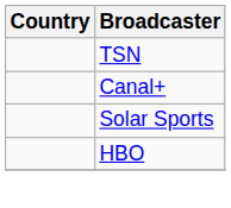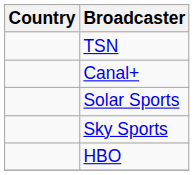+ row: Sky Sports
